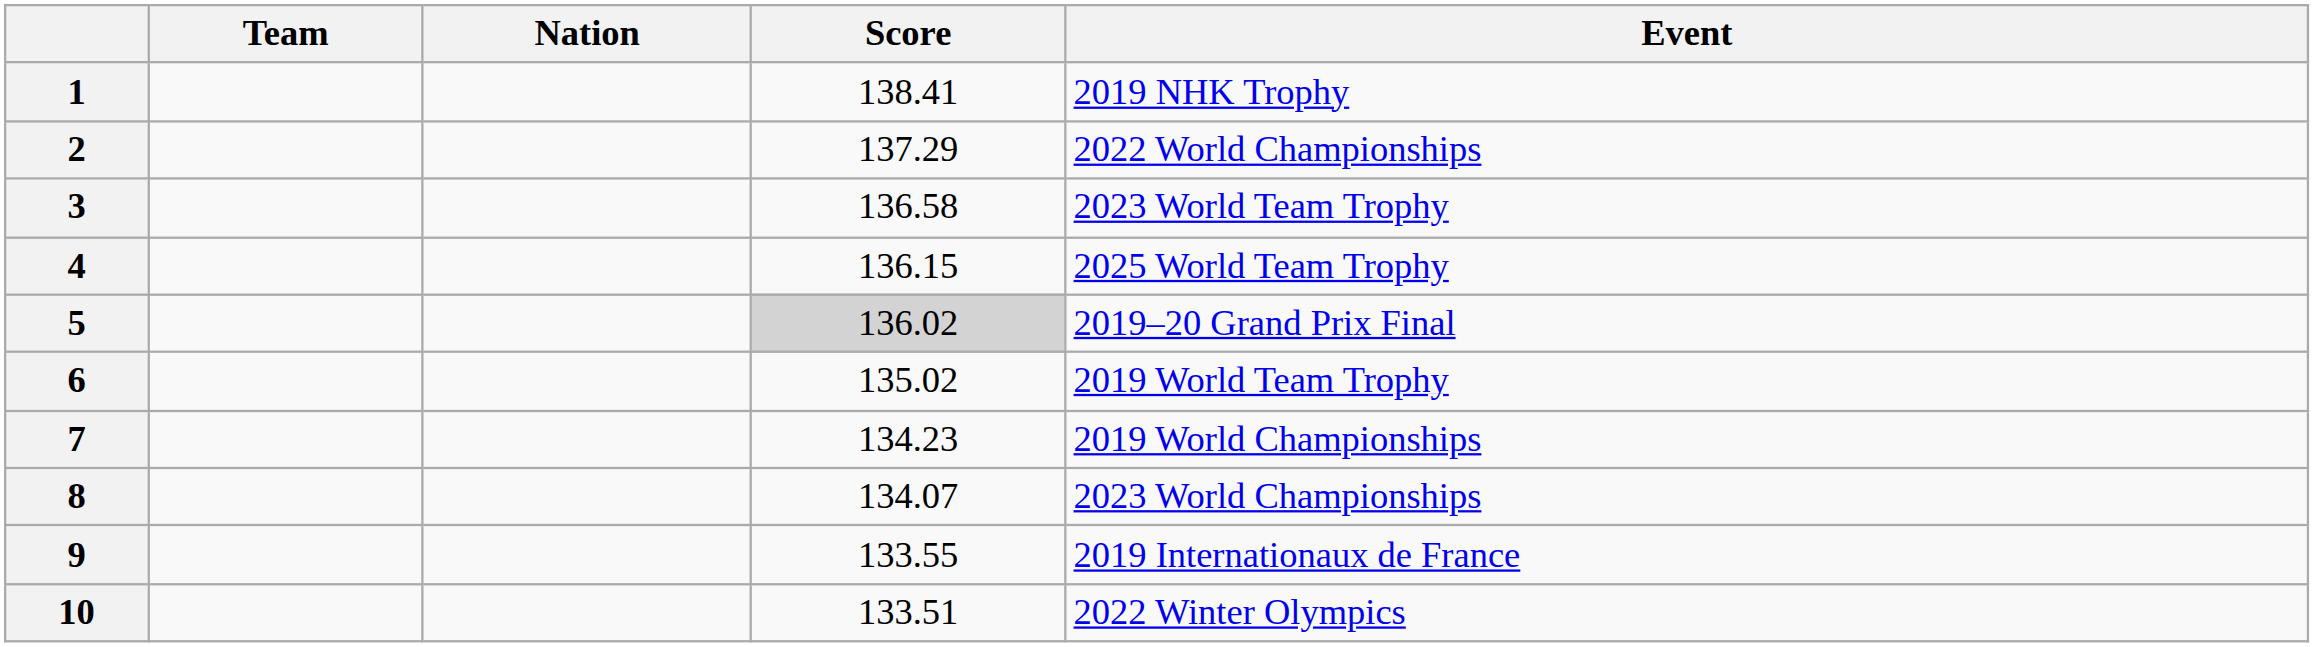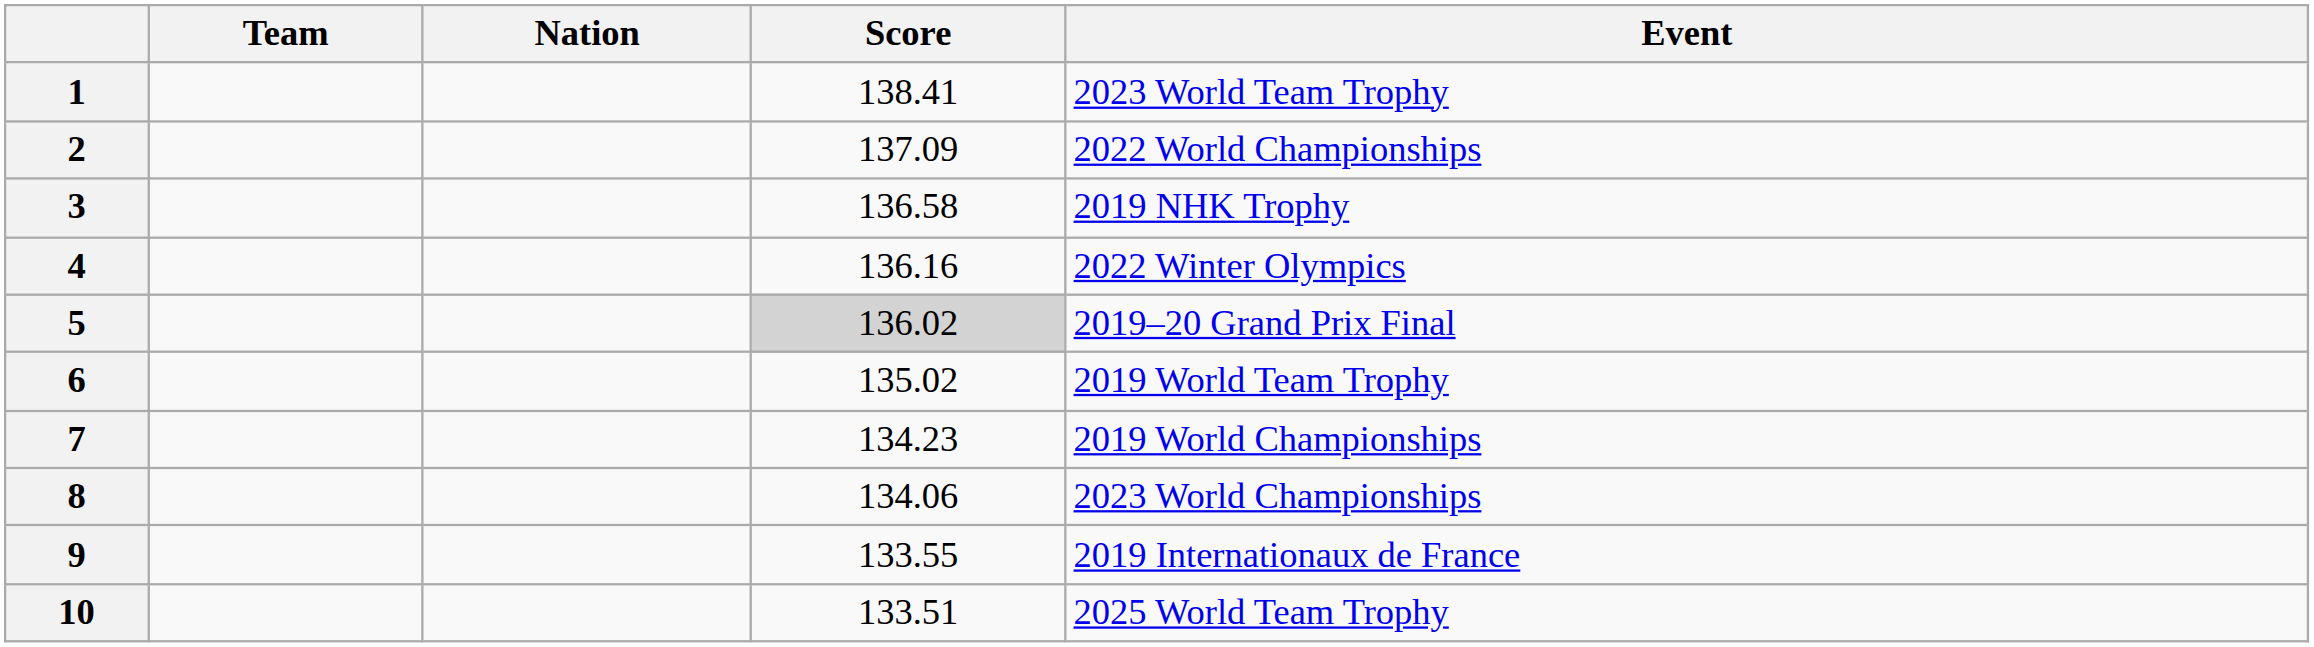1 | Event: 2019 NHK Trophy -> 2023 World Team Trophy
2 | Score: 137.29 -> 137.09
3 | Event: 2023 World Team Trophy -> 2019 NHK Trophy
4 | Score: 136.15 -> 136.16
4 | Event: 2025 World Team Trophy -> 2022 Winter Olympics
8 | Score: 134.07 -> 134.06
10 | Event: 2022 Winter Olympics -> 2025 World Team Trophy
